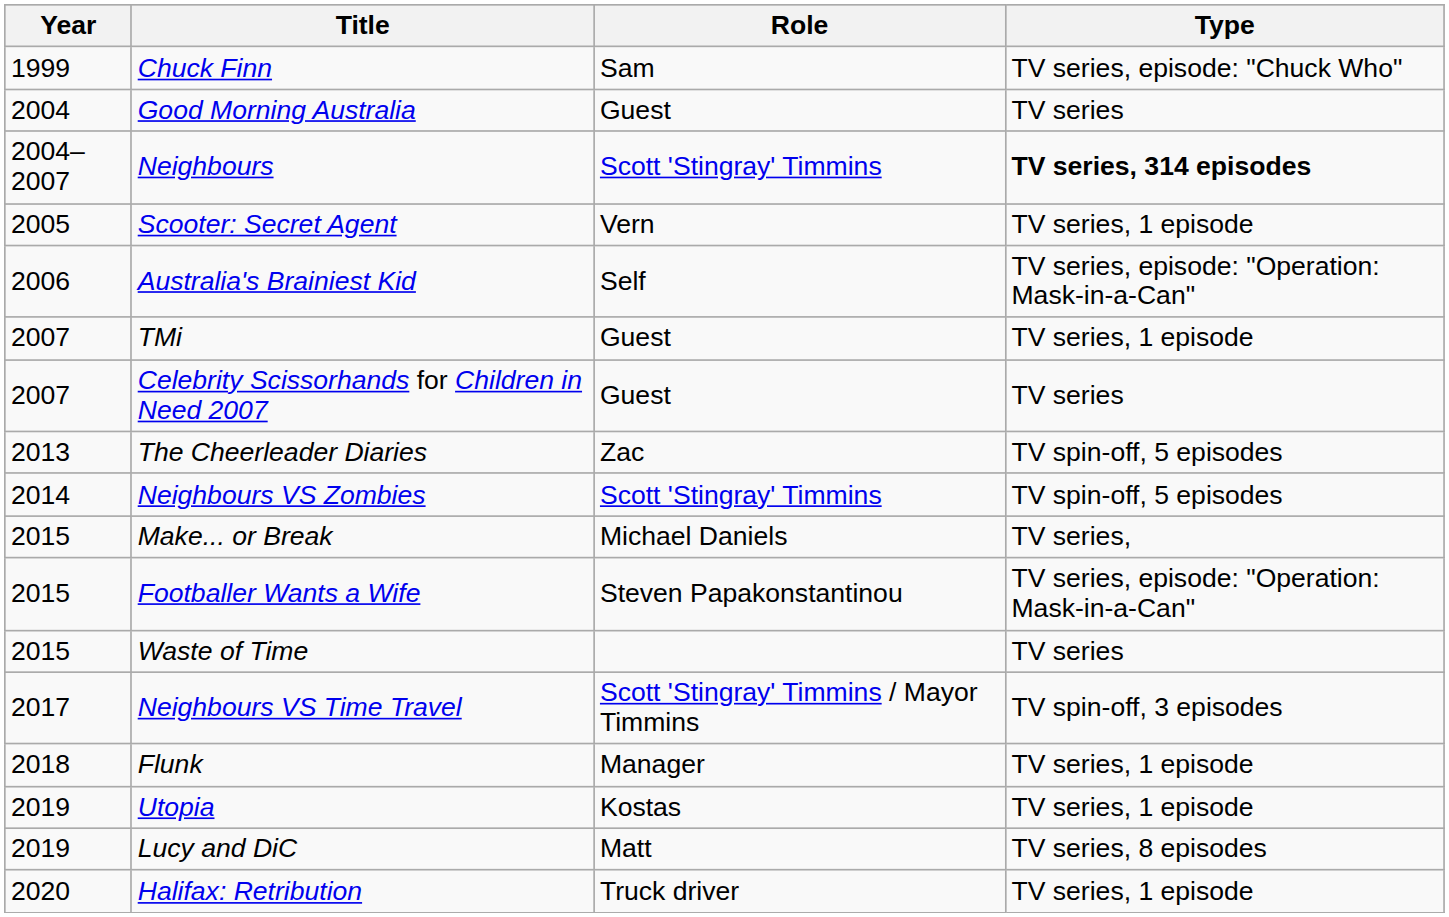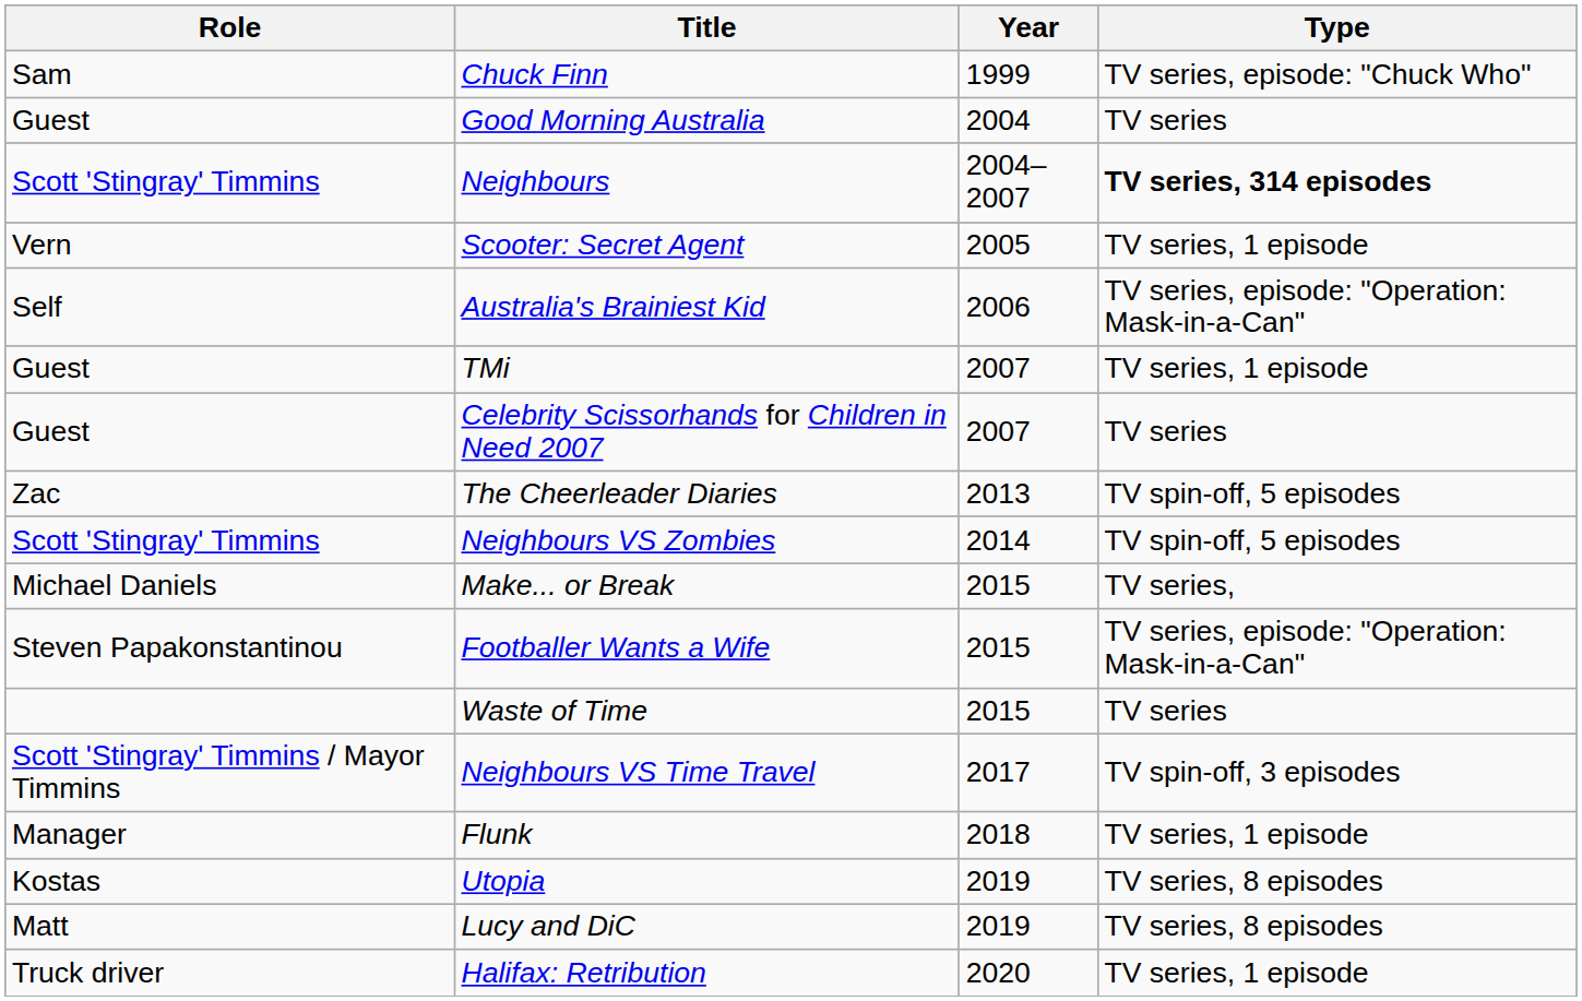columns swapped: Year <-> Role
Utopia | Type: TV series, 1 episode -> TV series, 8 episodes
